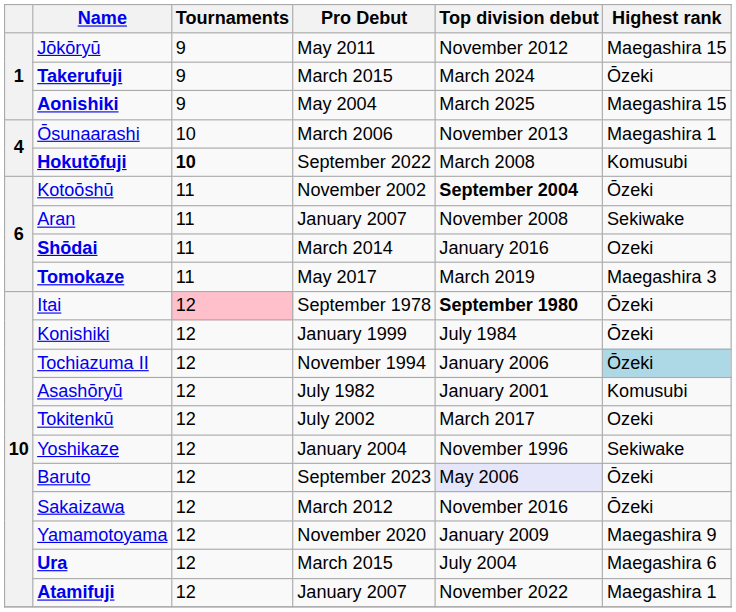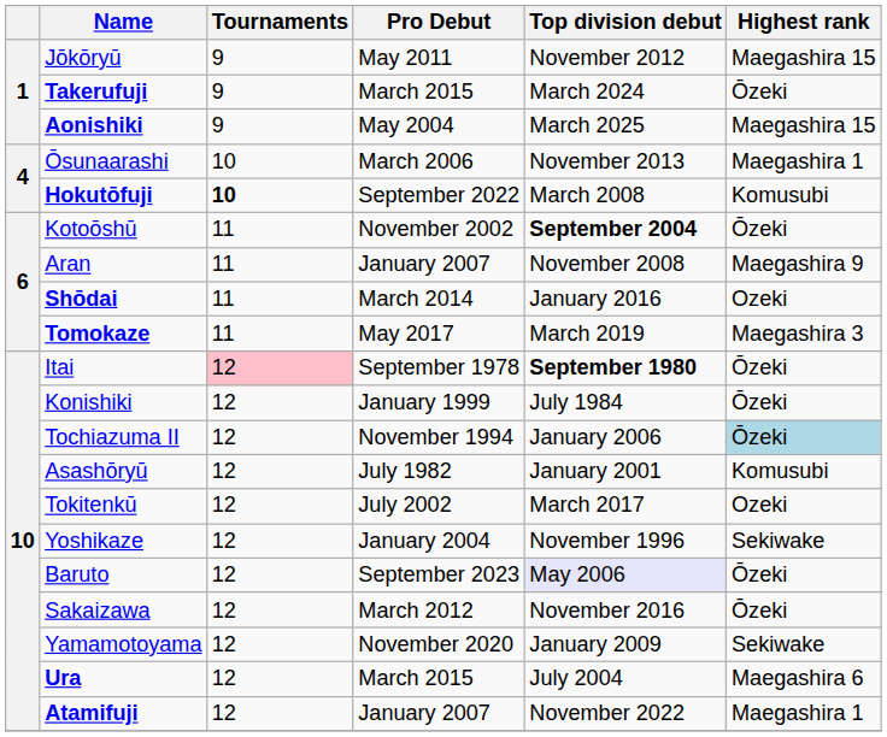Aran | Highest rank: Sekiwake -> Maegashira 9
Yamamotoyama | Highest rank: Maegashira 9 -> Sekiwake
